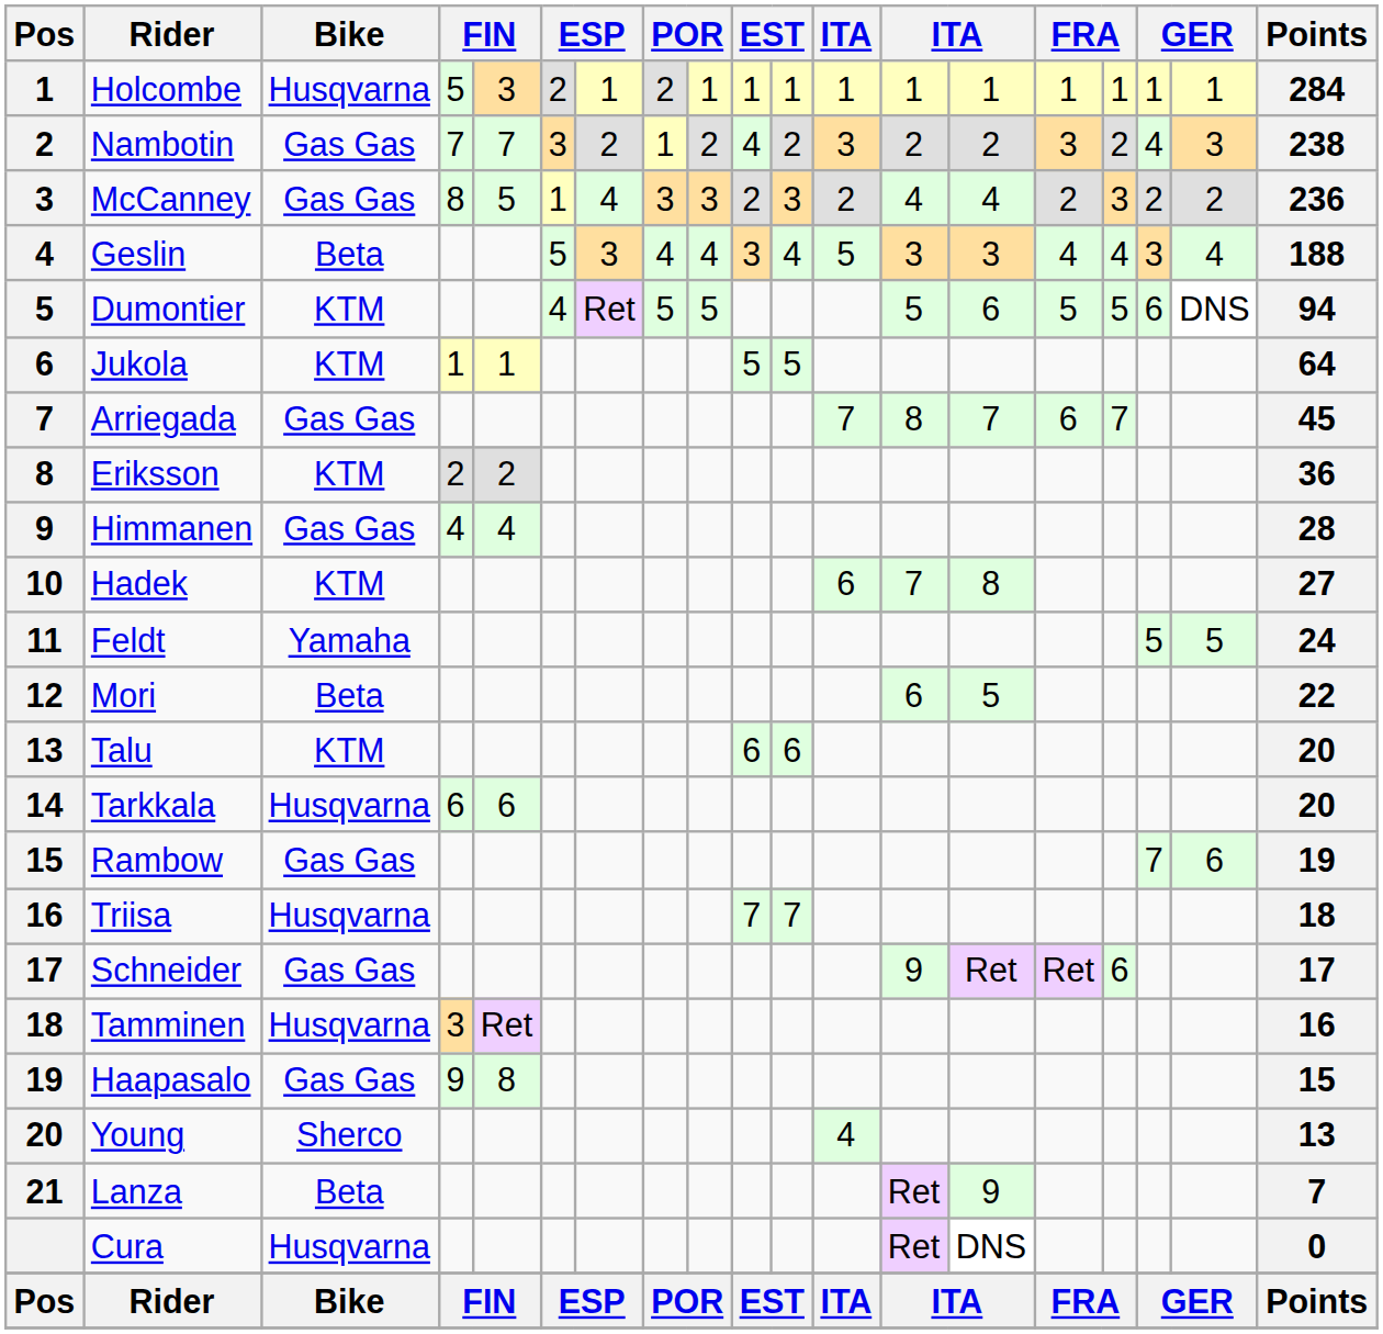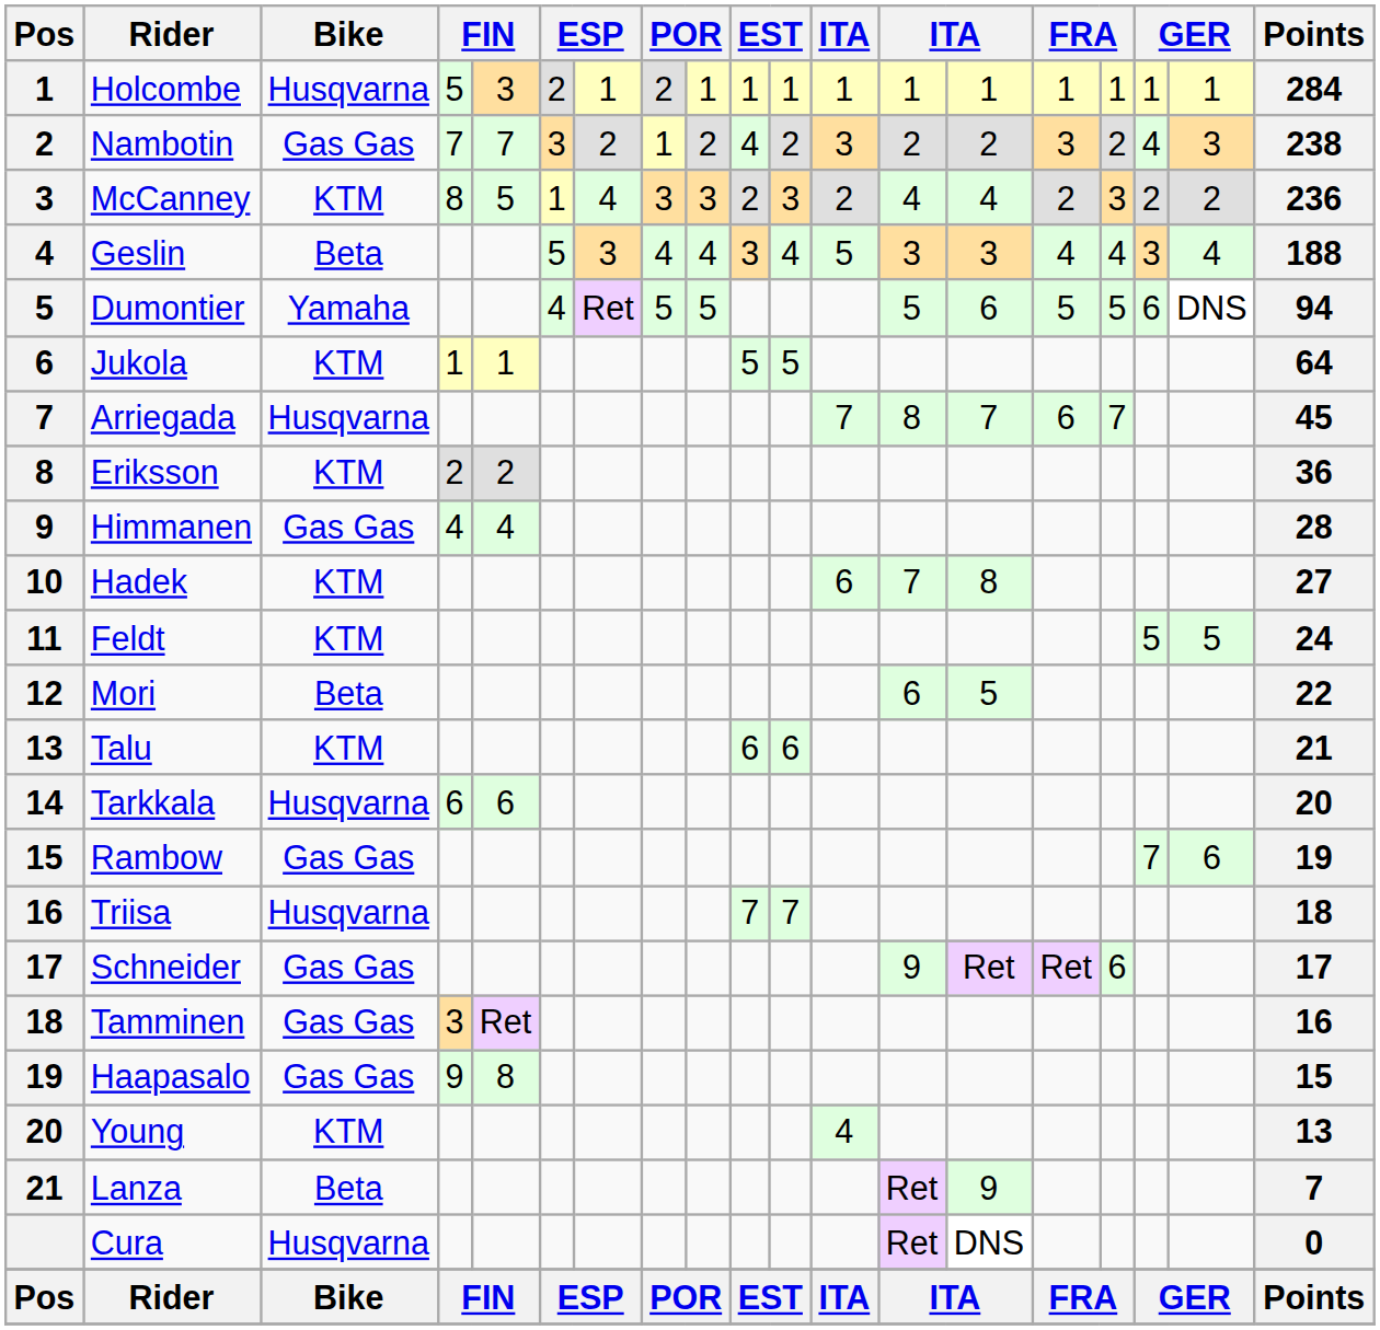McCanney | Bike: Gas Gas -> KTM
Dumontier | Bike: KTM -> Yamaha
Arriegada | Bike: Gas Gas -> Husqvarna
Feldt | Bike: Yamaha -> KTM
Talu | Points: 20 -> 21
Tamminen | Bike: Husqvarna -> Gas Gas
Young | Bike: Sherco -> KTM
